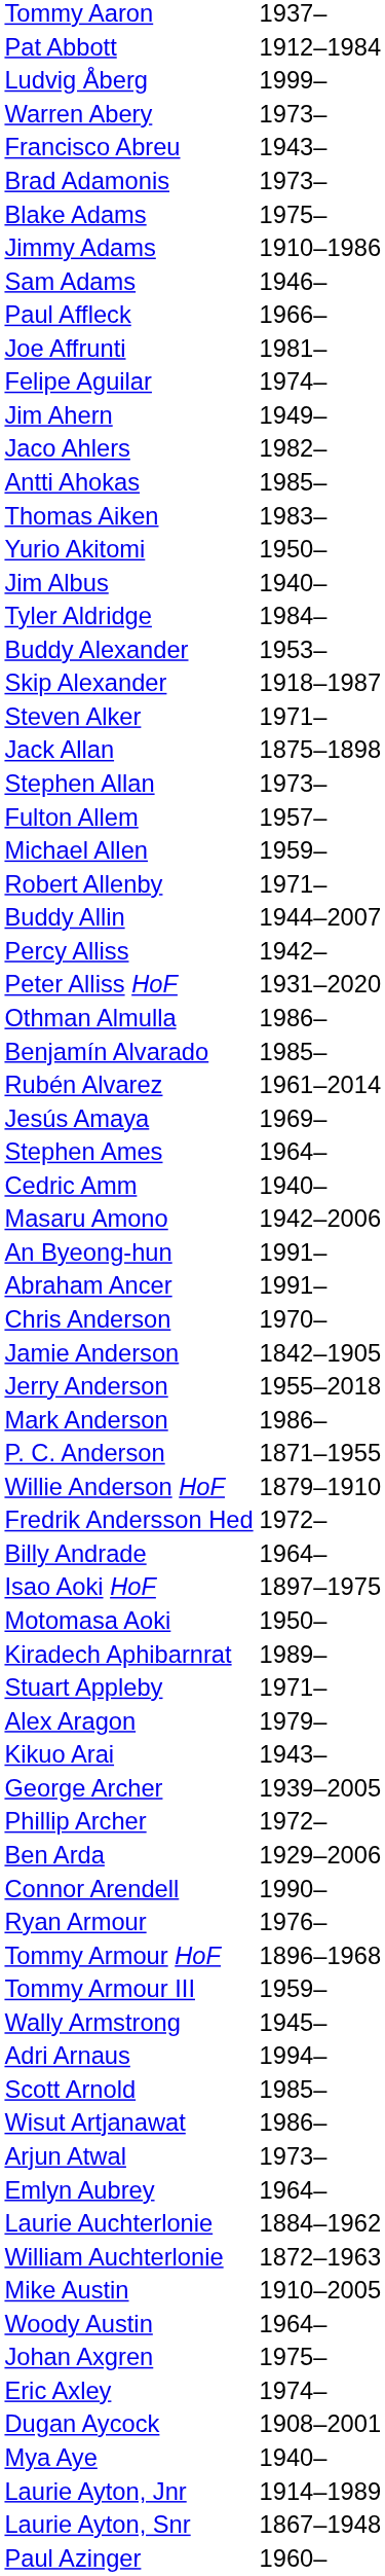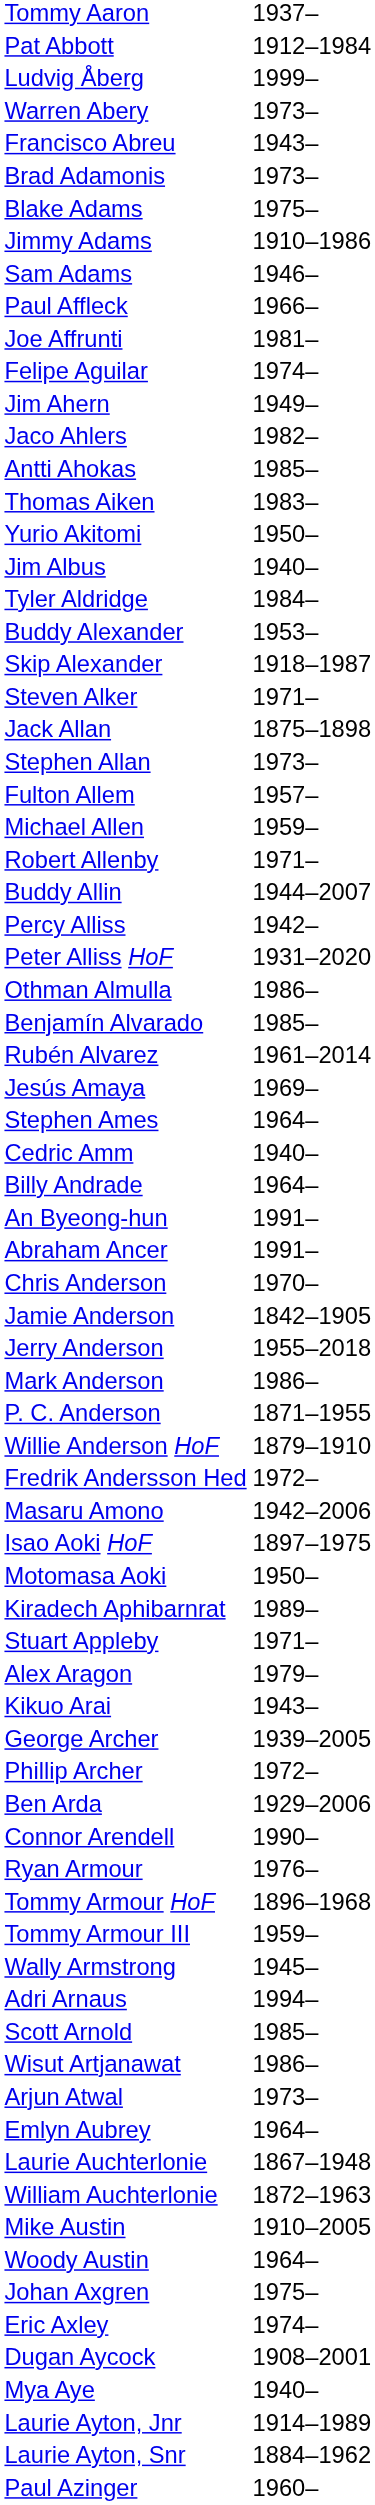rows swapped: Masaru Amono <-> Billy Andrade
Laurie Auchterlonie | column 2: 1884–1962 -> 1867–1948
Laurie Ayton, Snr | column 2: 1867–1948 -> 1884–1962
